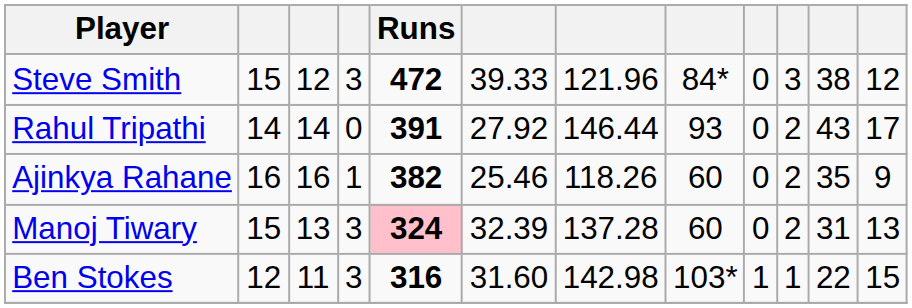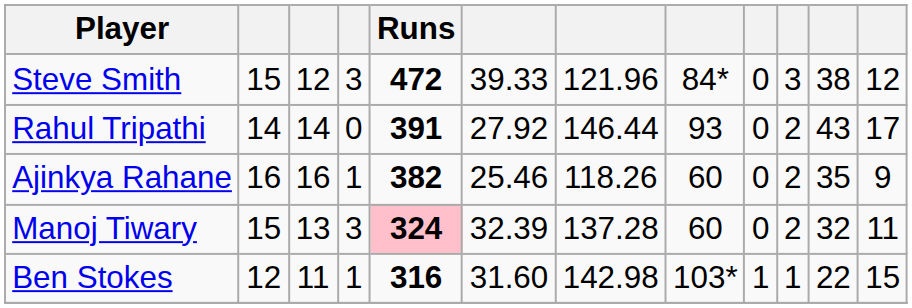Manoj Tiwary | column 11: 31 -> 32
Manoj Tiwary | column 12: 13 -> 11
Ben Stokes | column 4: 3 -> 1
